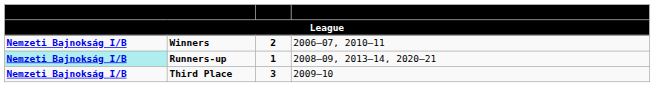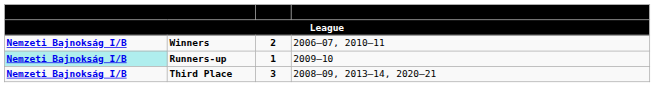Runners-up | Years: 2008–09, 2013–14, 2020–21 -> 2009–10
Third Place | Years: 2009–10 -> 2008–09, 2013–14, 2020–21
